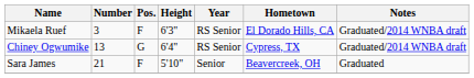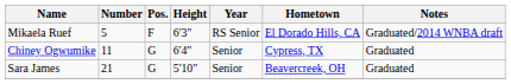Mikaela Ruef | Number: 3 -> 5
Chiney Ogwumike | Number: 13 -> 11
Chiney Ogwumike | Year: RS Senior -> Senior
Chiney Ogwumike | Notes: Graduated/2014 WNBA draft -> Graduated
Sara James | Pos.: F -> G
